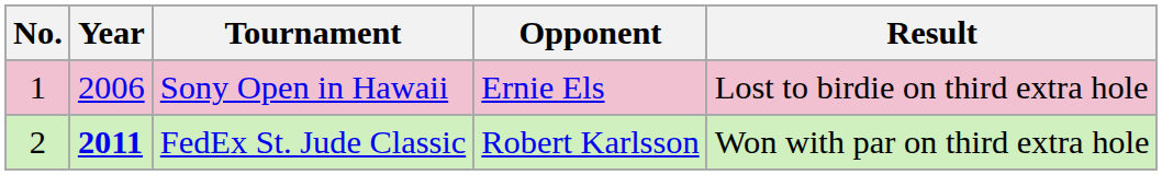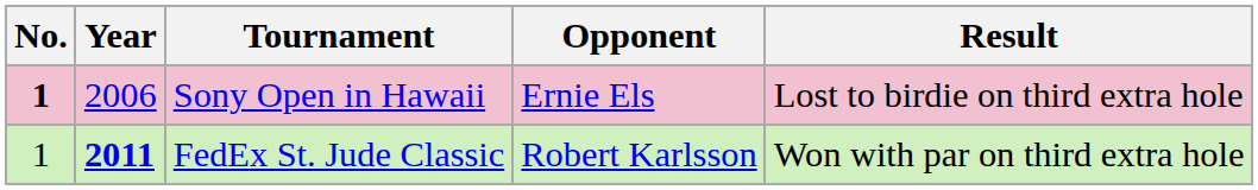Sony Open in Hawaii | No.: normal -> bold
FedEx St. Jude Classic | No.: 2 -> 1
